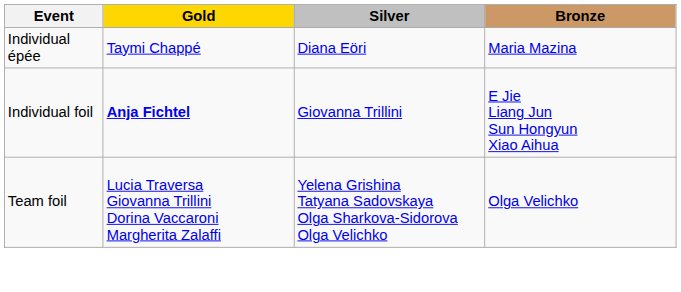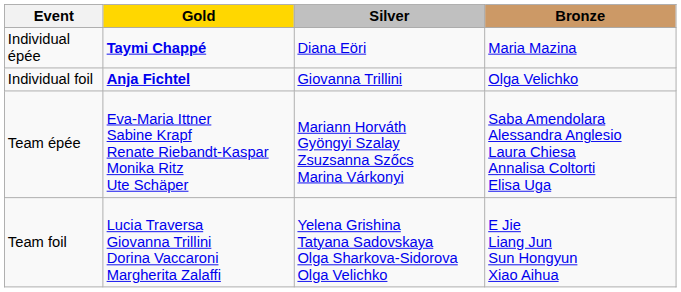Individual épée | Gold: normal -> bold
Individual foil | Bronze: E Jie Liang Jun Sun Hongyun Xiao Aihua -> Olga Velichko
+ row: Team épée | Eva-Maria Ittner Sabine Krapf Renate Riebandt-Kaspar Monika Ritz Ute Schäper | Mariann Horváth Gyöngyi Szalay Zsuzsanna Szőcs Marina Várkonyi | Saba Amendolara Alessandra Anglesio Laura Chiesa Annalisa Coltorti Elisa Uga
Team foil | Bronze: Olga Velichko -> E Jie Liang Jun Sun Hongyun Xiao Aihua
